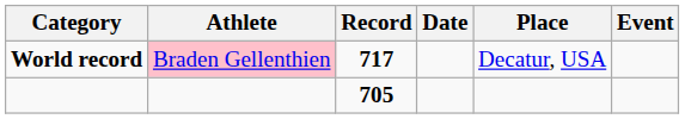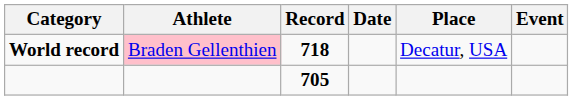World record | Record: 717 -> 718
